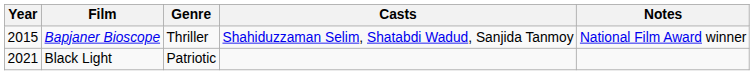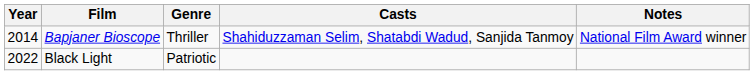Bapjaner Bioscope | Year: 2015 -> 2014
Black Light | Year: 2021 -> 2022
